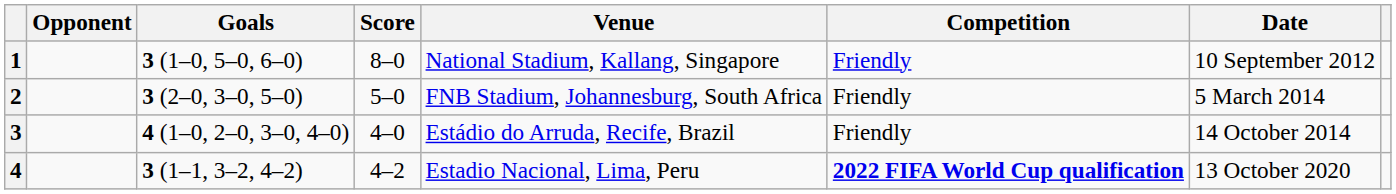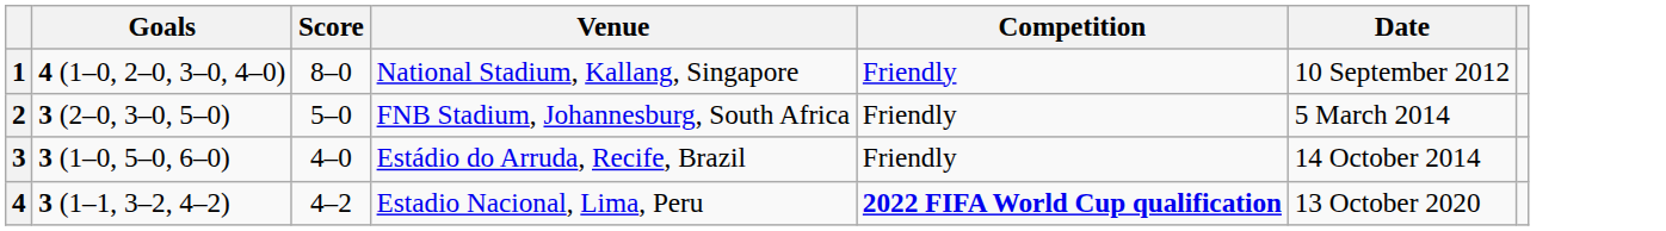- column: Opponent
1 | Goals: 3 (1–0, 5–0, 6–0) -> 4 (1–0, 2–0, 3–0, 4–0)
3 | Goals: 4 (1–0, 2–0, 3–0, 4–0) -> 3 (1–0, 5–0, 6–0)
